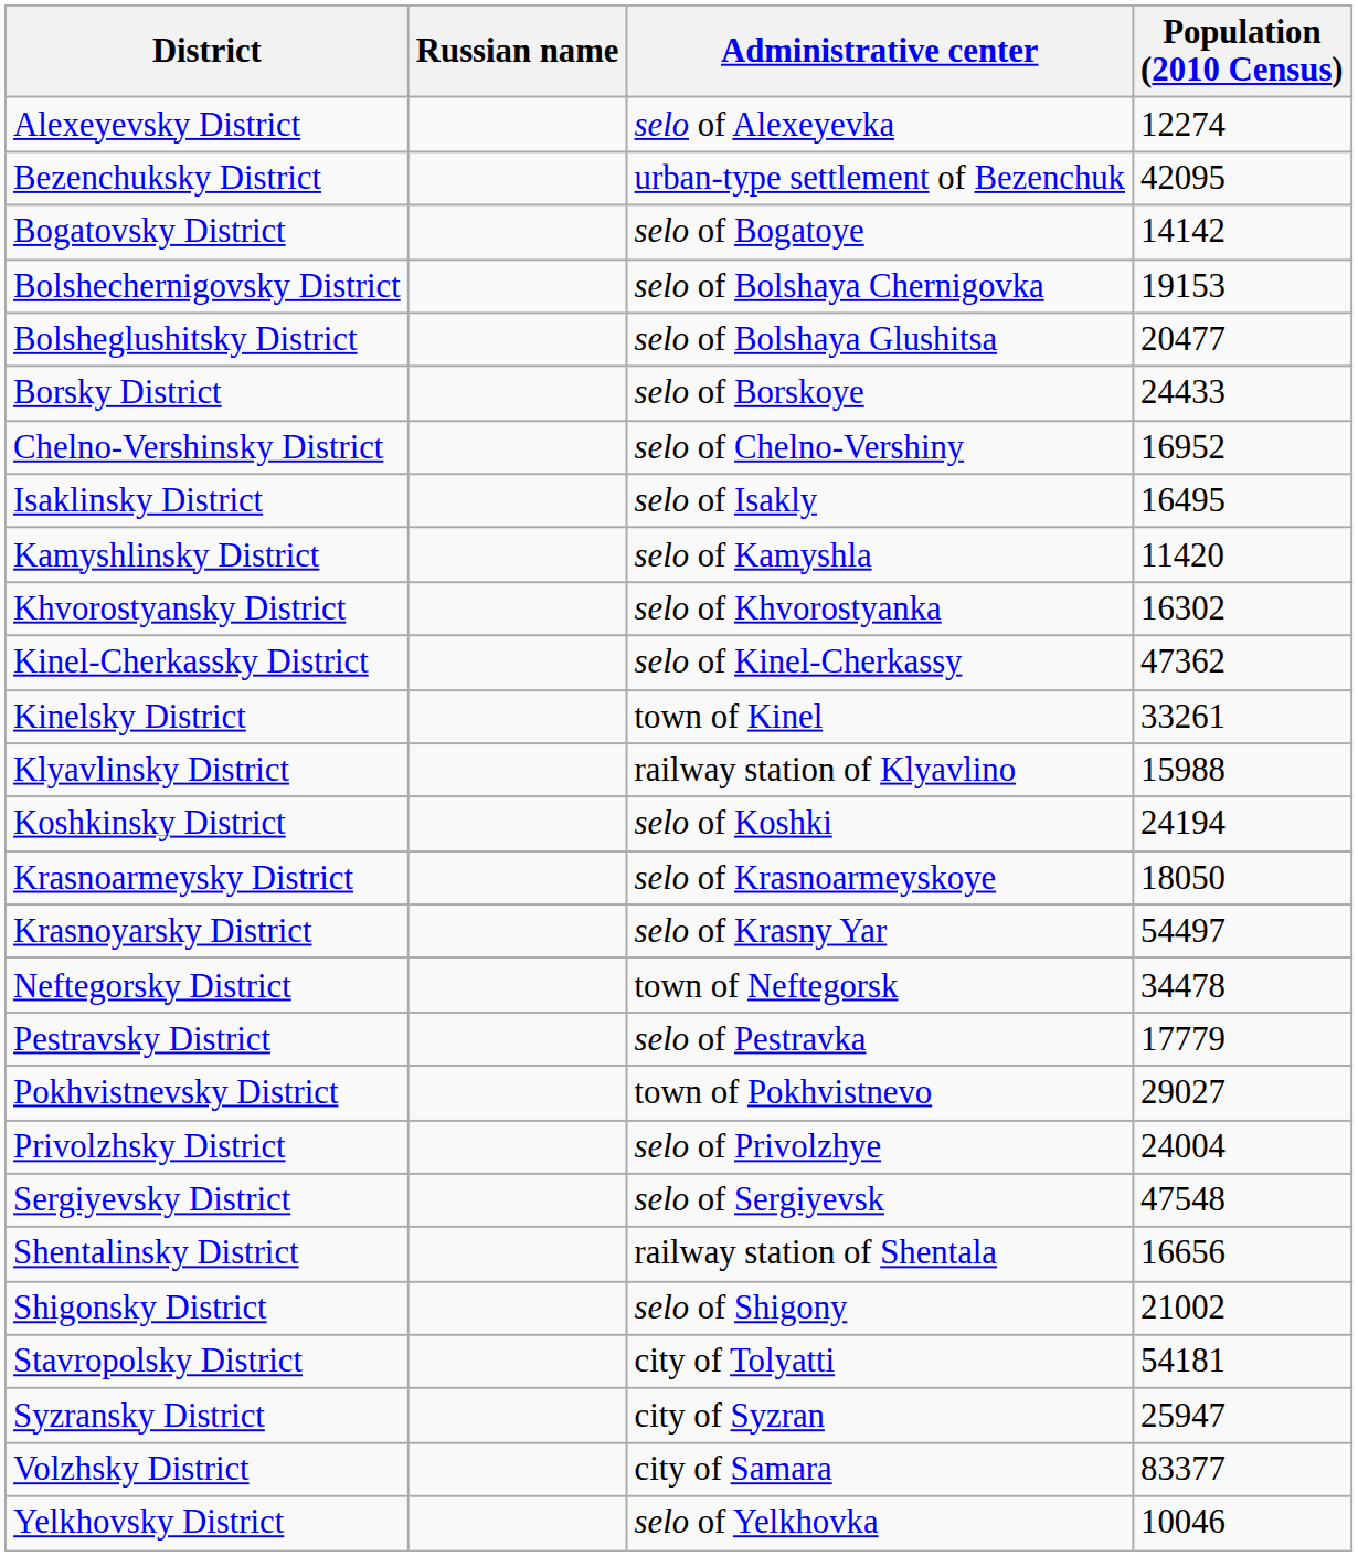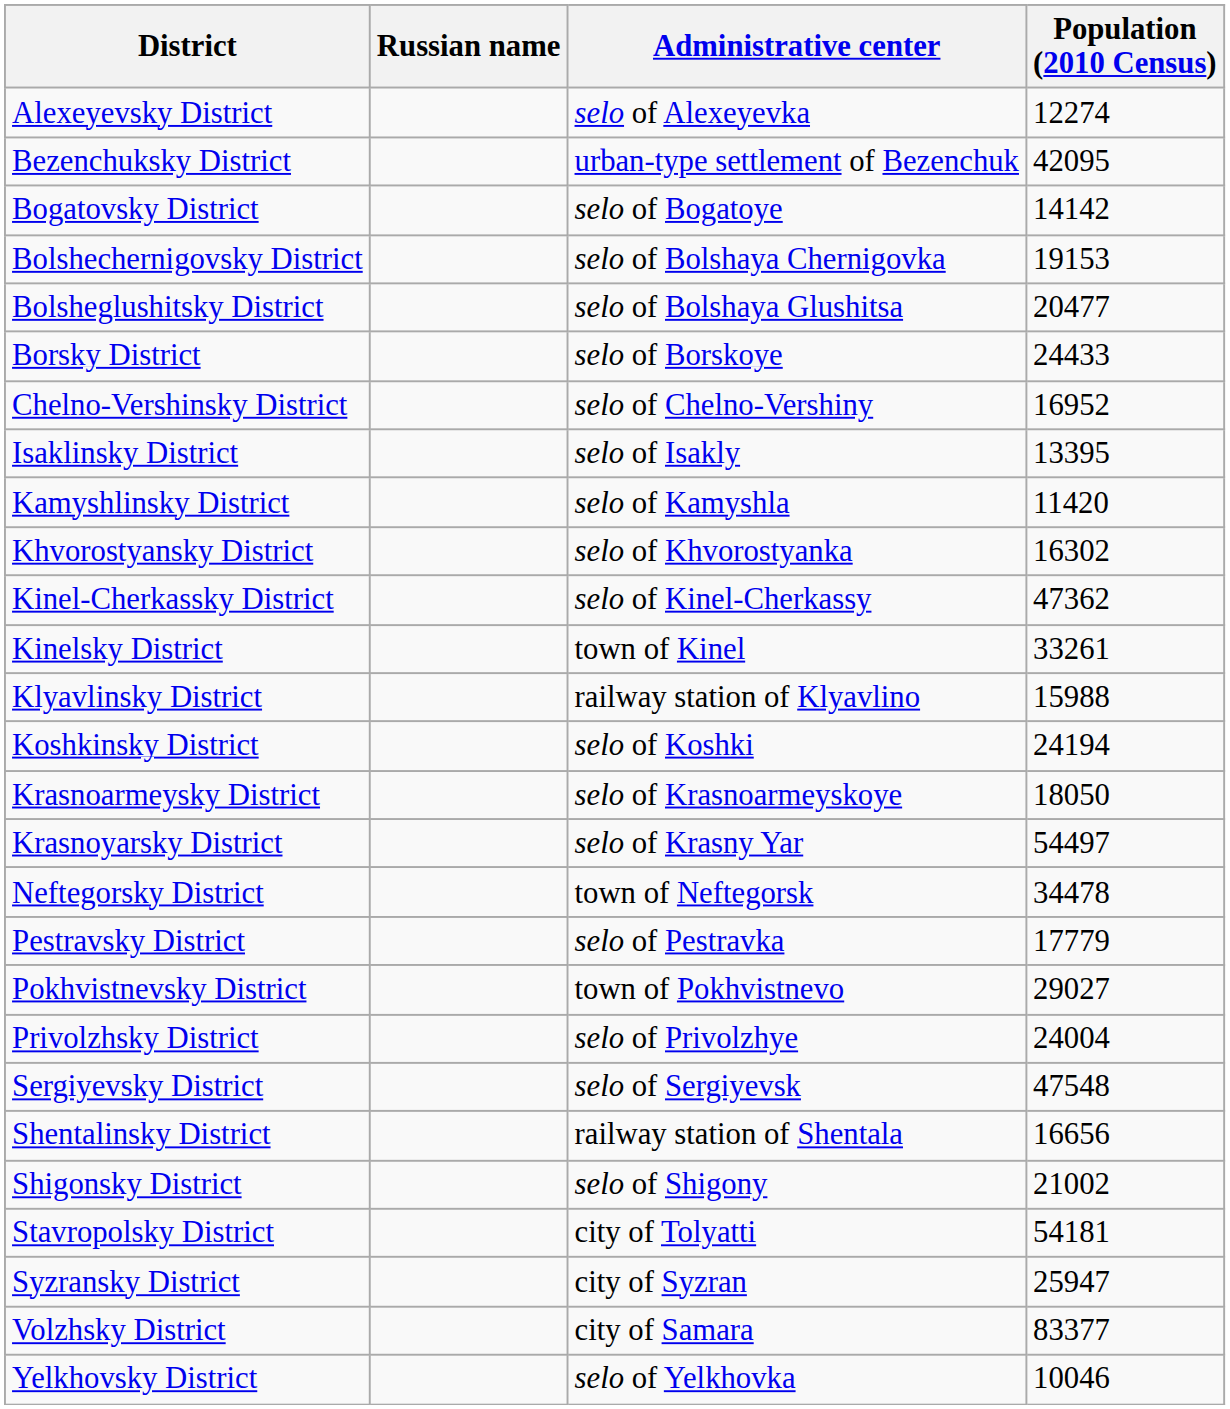Isaklinsky District | Population (2010 Census): 16495 -> 13395
